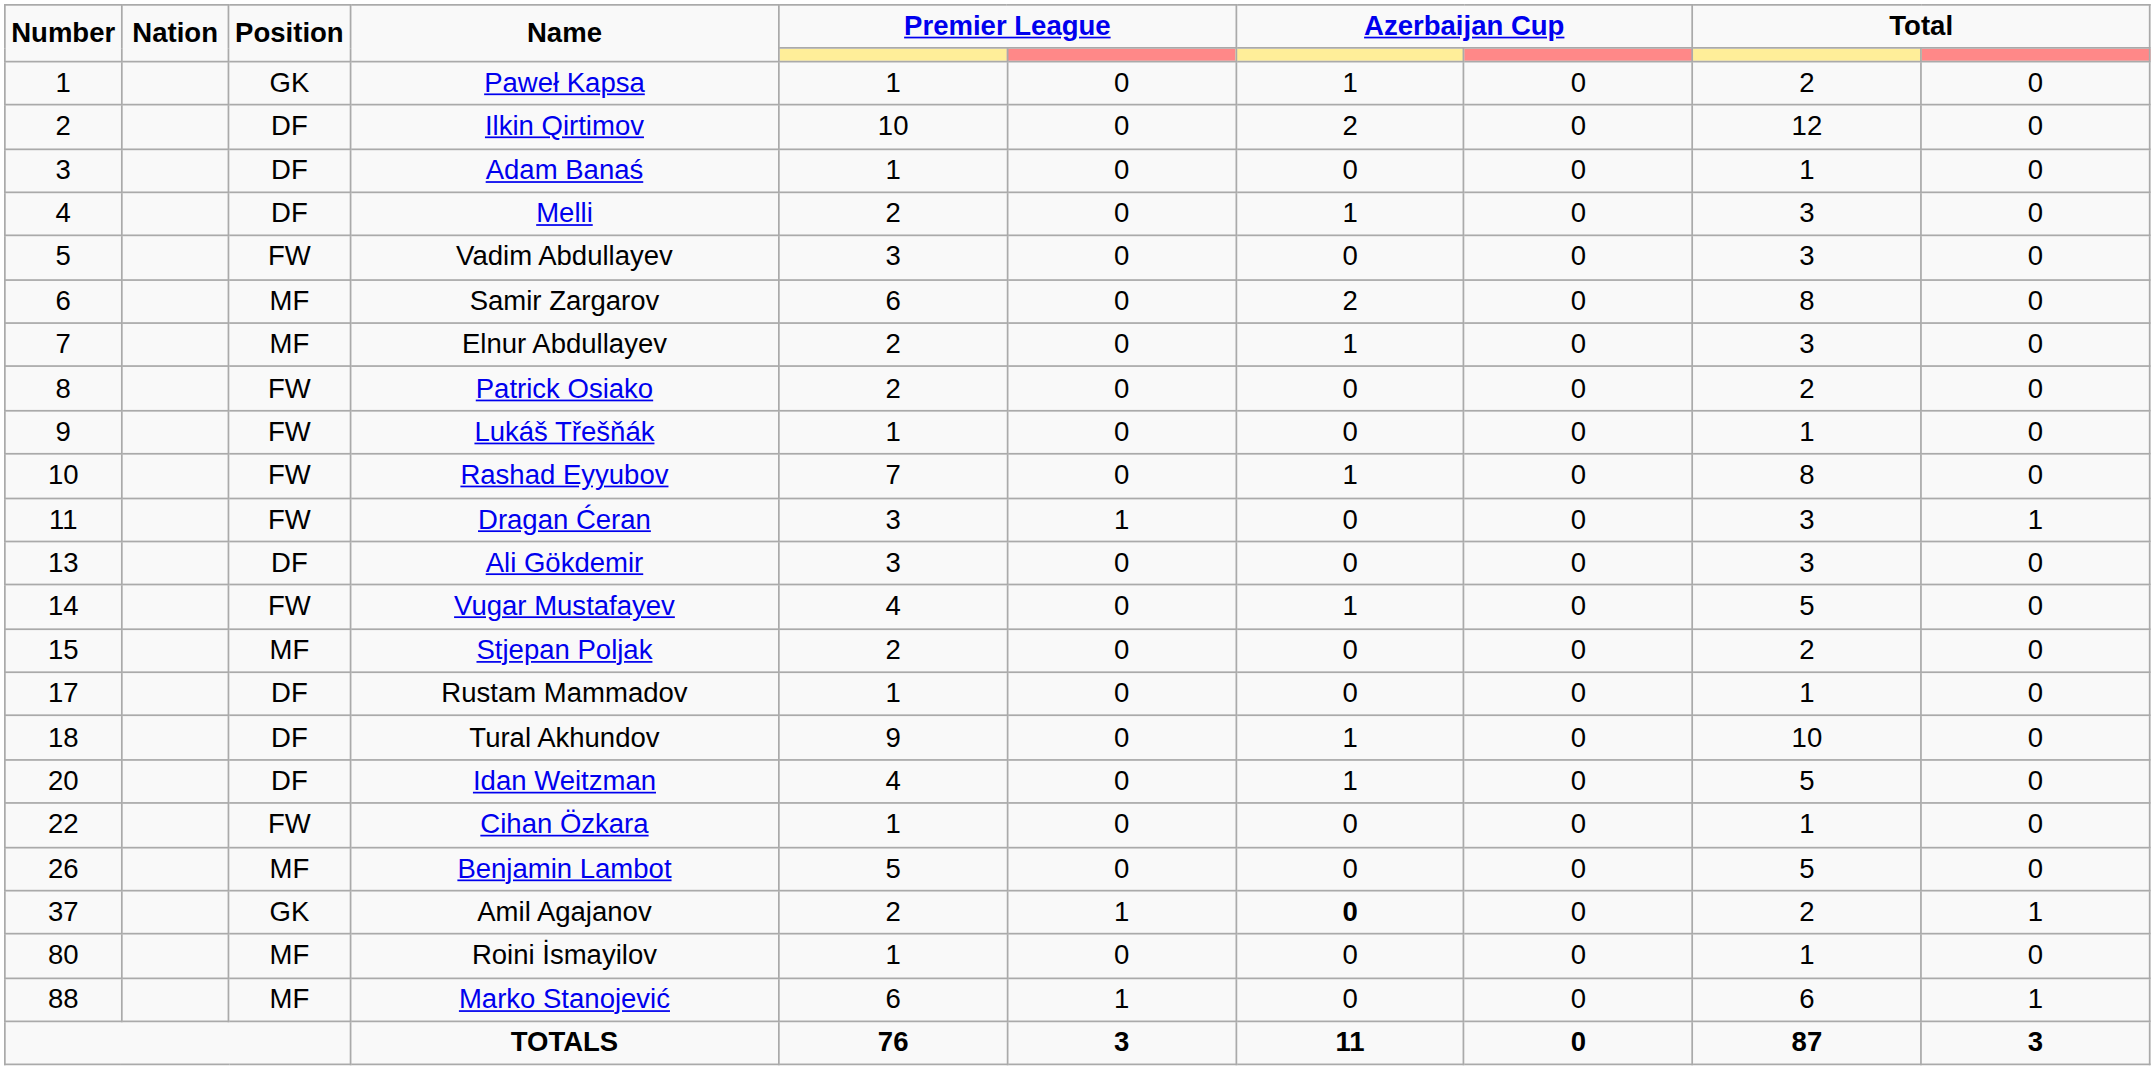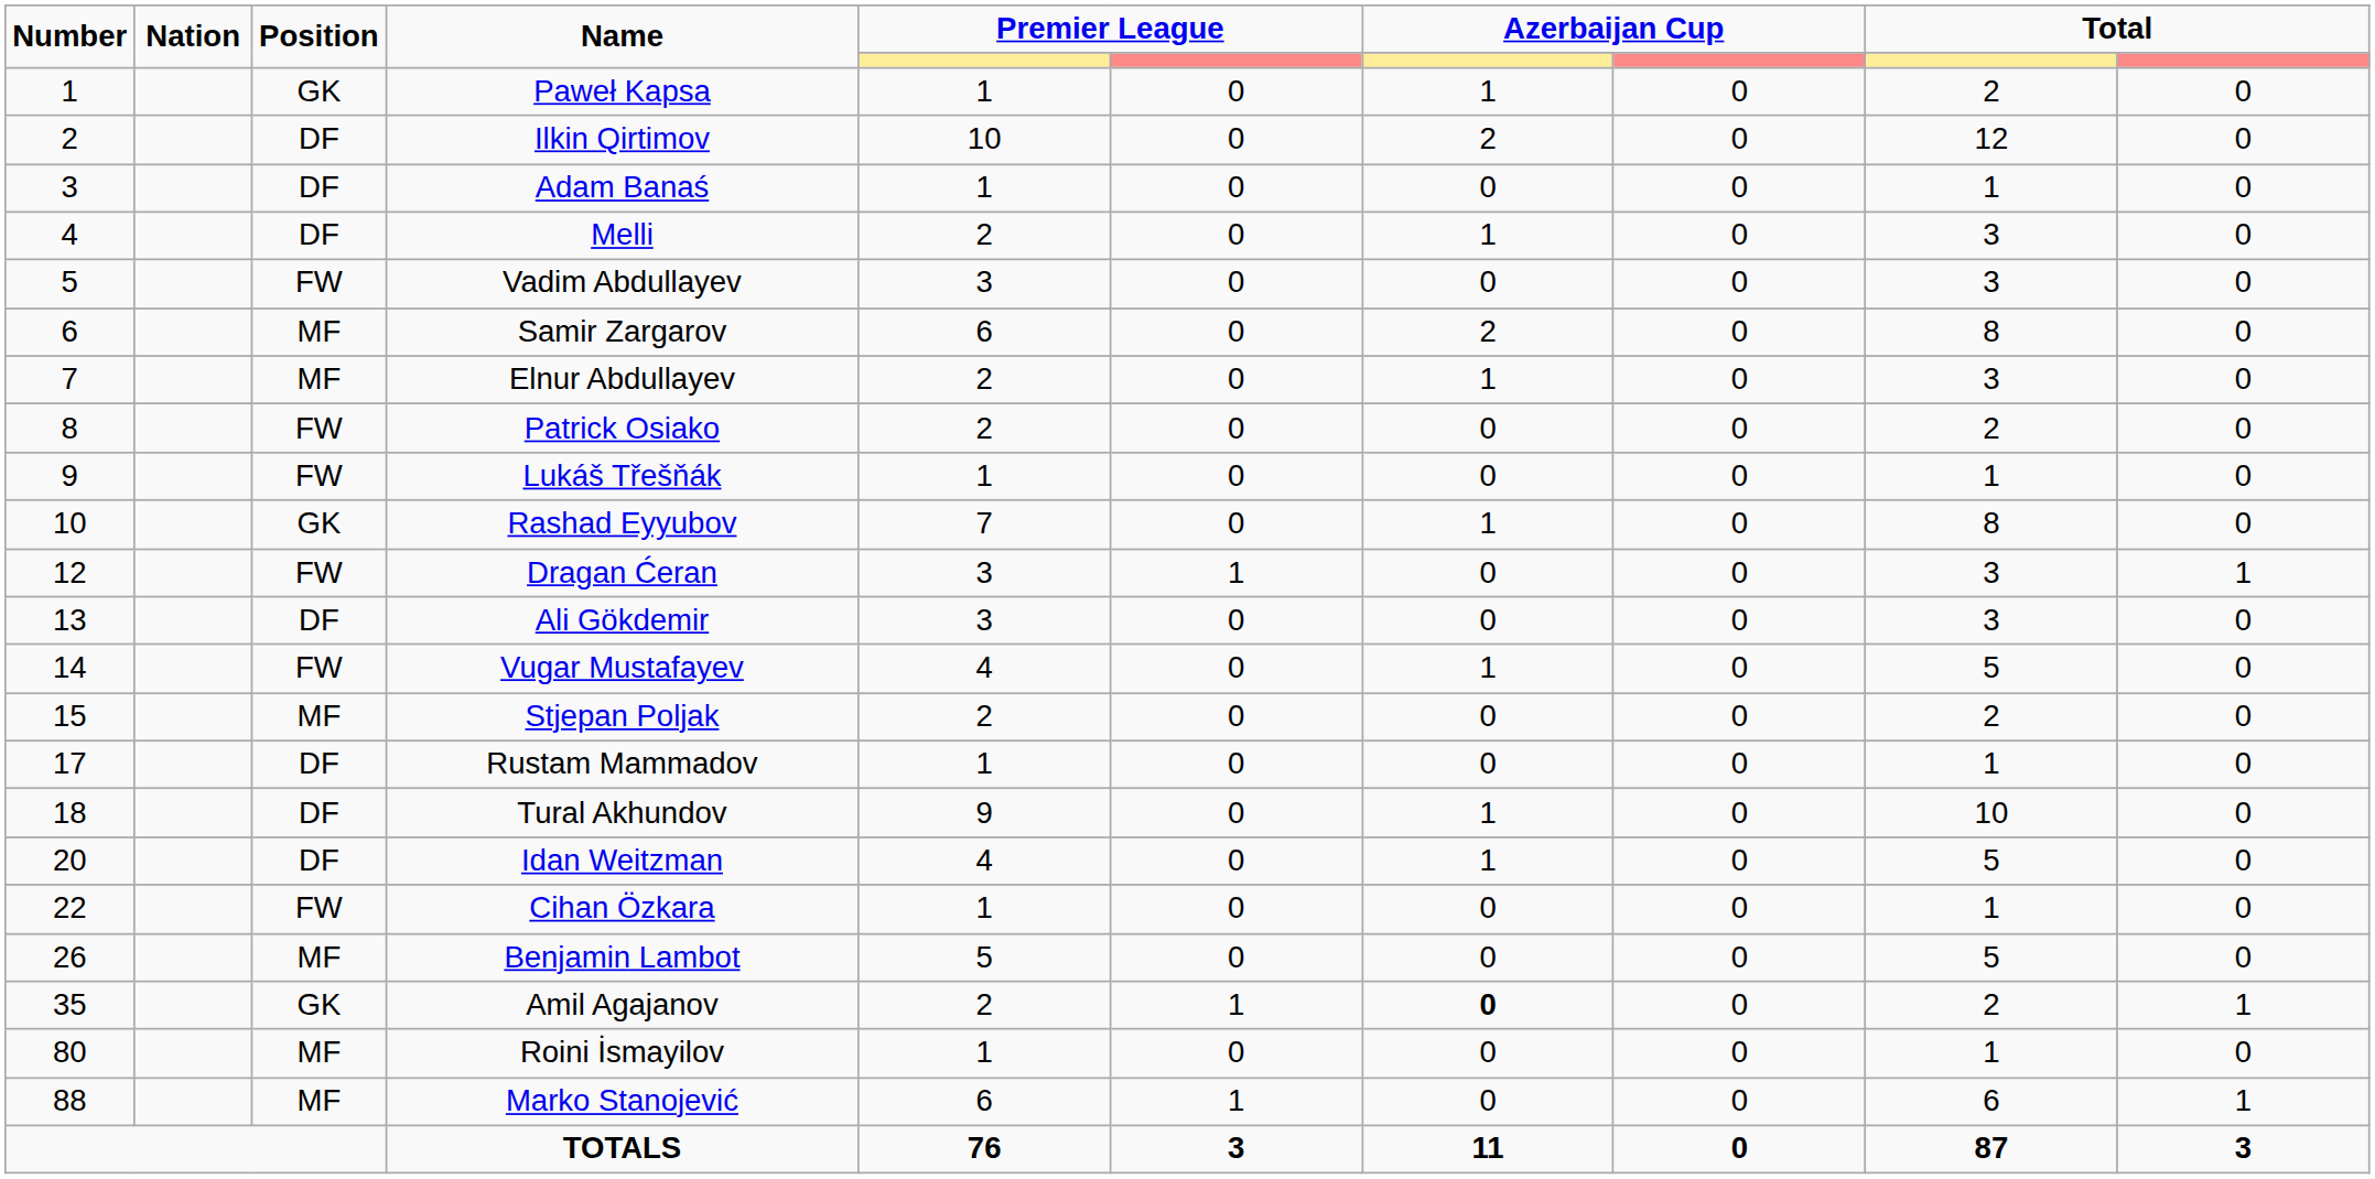Rashad Eyyubov | Position: FW -> GK
Dragan Ćeran | Number: 11 -> 12
Amil Agajanov | Number: 37 -> 35
